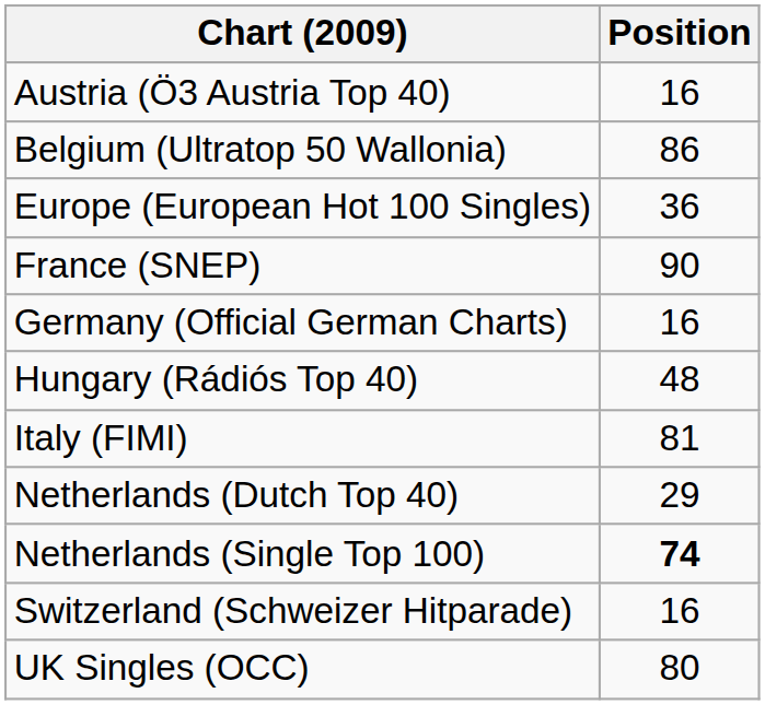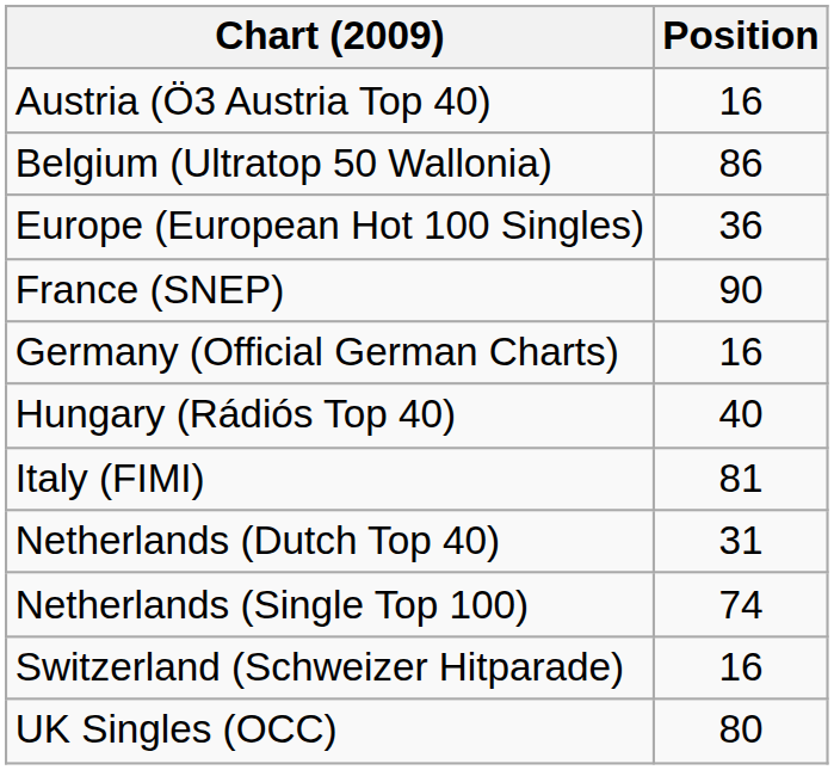Hungary (Rádiós Top 40) | Position: 48 -> 40
Netherlands (Dutch Top 40) | Position: 29 -> 31
Netherlands (Single Top 100) | Position: bold -> normal
